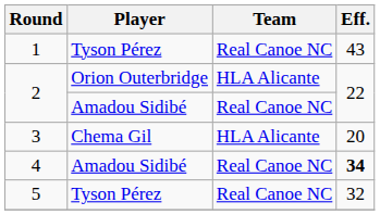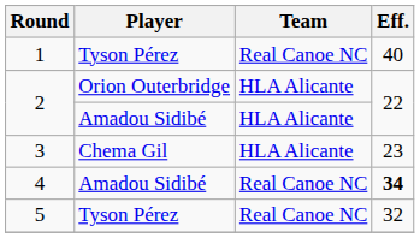1 | Eff.: 43 -> 40
2 / Amadou Sidibé | Team: Real Canoe NC -> HLA Alicante
3 | Eff.: 20 -> 23
